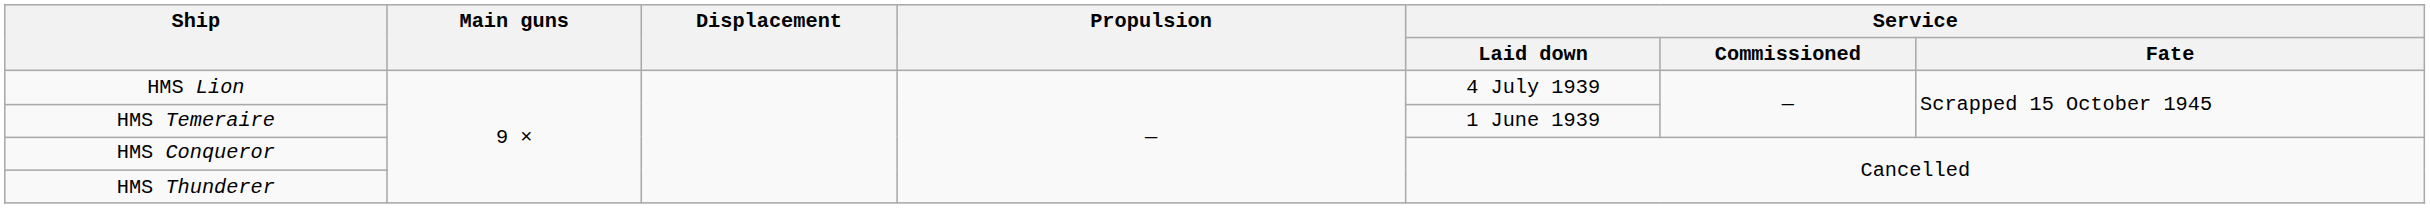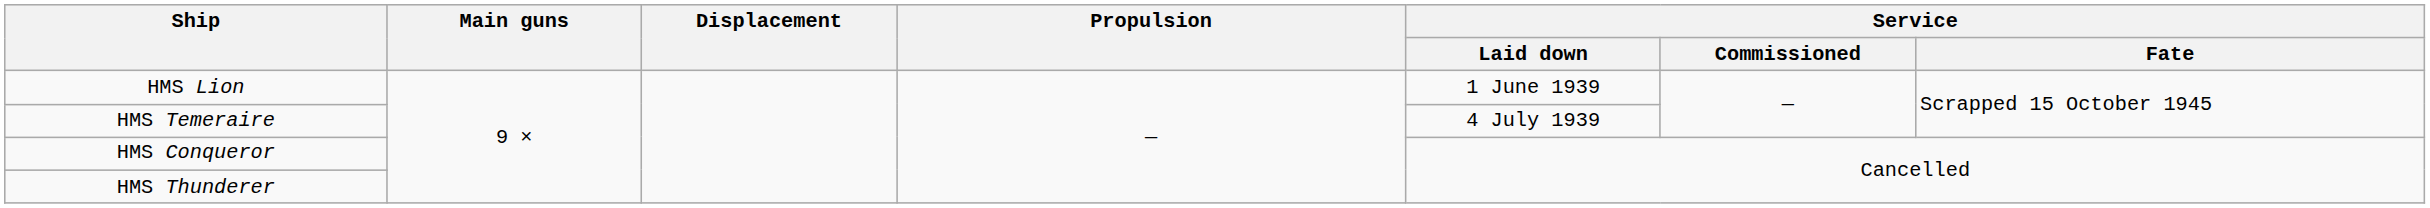HMS Lion | Service / Laid down: 4 July 1939 -> 1 June 1939
HMS Temeraire | Service / Laid down: 1 June 1939 -> 4 July 1939
